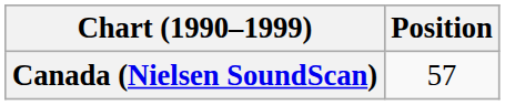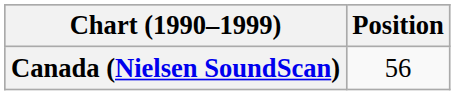Canada (Nielsen SoundScan) | Position: 57 -> 56
